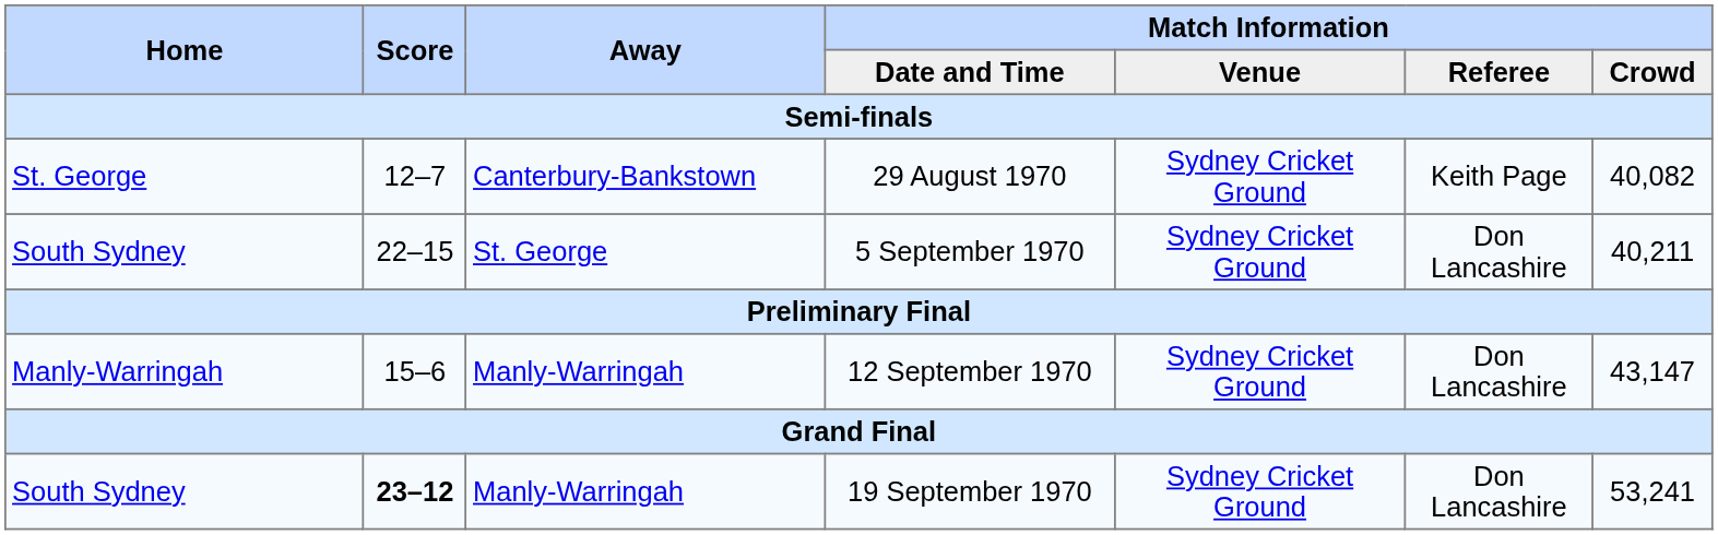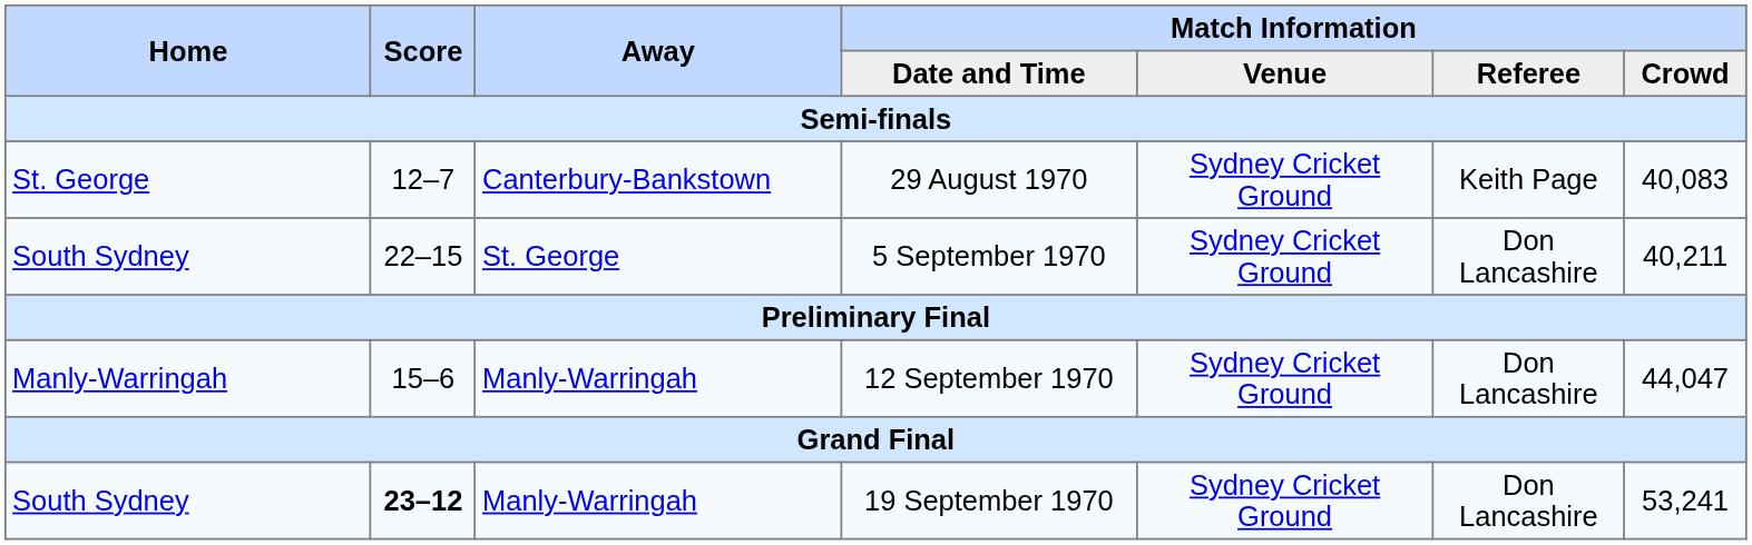29 August 1970 | Match Information / Crowd: 40,082 -> 40,083
12 September 1970 | Match Information / Crowd: 43,147 -> 44,047
